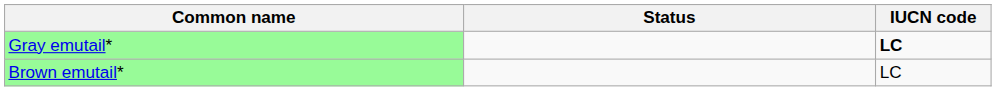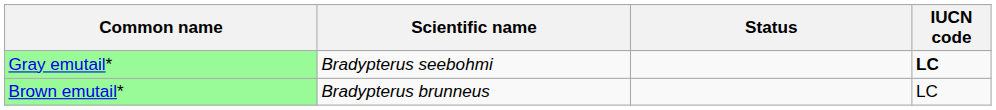+ column: Scientific name | Bradypterus seebohmi | Bradypterus brunneus
